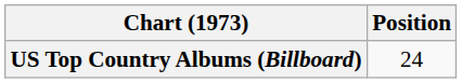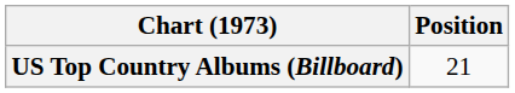US Top Country Albums (Billboard) | Position: 24 -> 21
